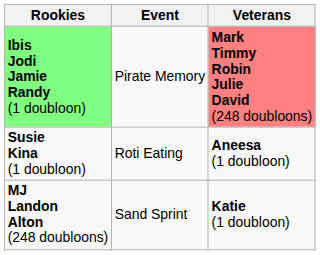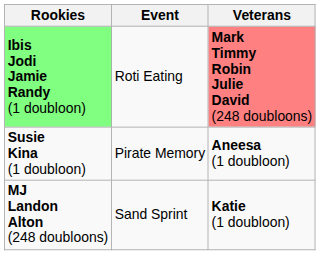Ibis Jodi Jamie Randy (1 doubloon) | Event: Pirate Memory -> Roti Eating
Susie Kina (1 doubloon) | Event: Roti Eating -> Pirate Memory
